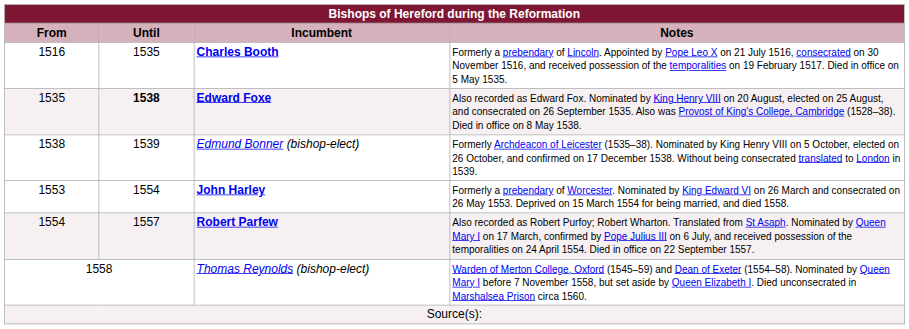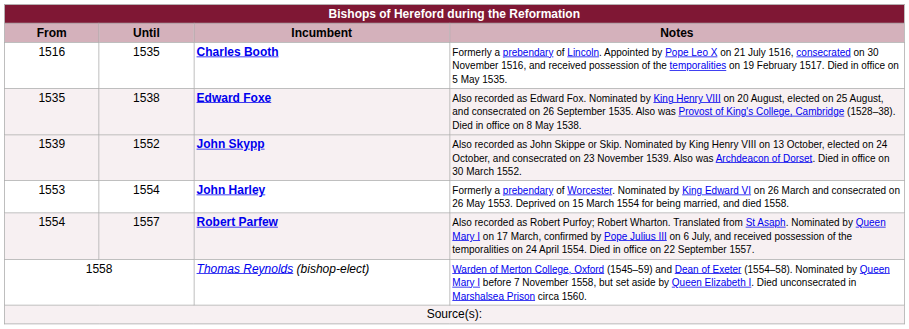Edward Foxe | Until: bold -> normal
- row: 1538 | 1539 | Edmund Bonner (bishop-elect) | Formerly Archdeacon of Leicester (1535–38). Nominated by King Henry VIII on 5 October, elected on 26 October, and confirmed on 17 December 1538. Without being consecrated translated to London in 1539.
+ row: 1539 | 1552 | John Skypp | Also recorded as John Skippe or Skip. Nominated by King Henry VIII on 13 October, elected on 24 October, and consecrated on 23 November 1539. Also was Archdeacon of Dorset. Died in office on 30 March 1552.
